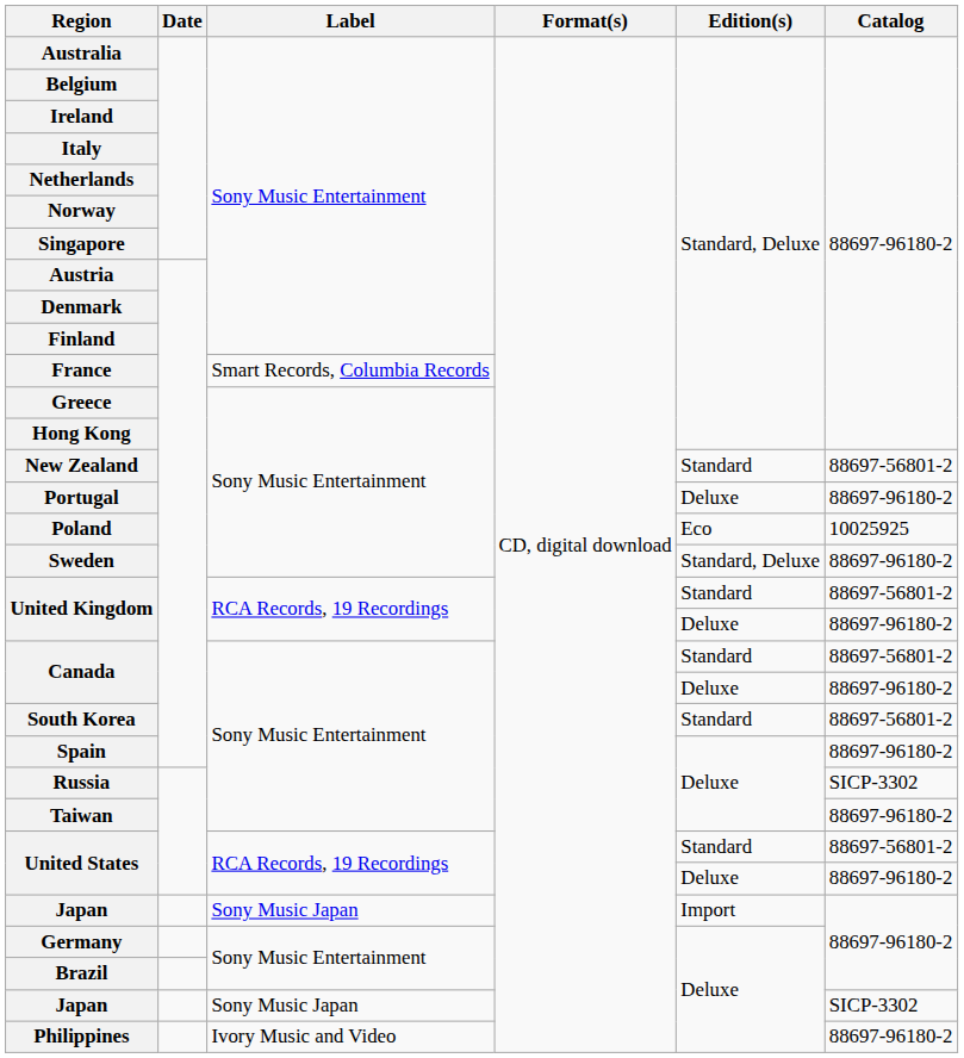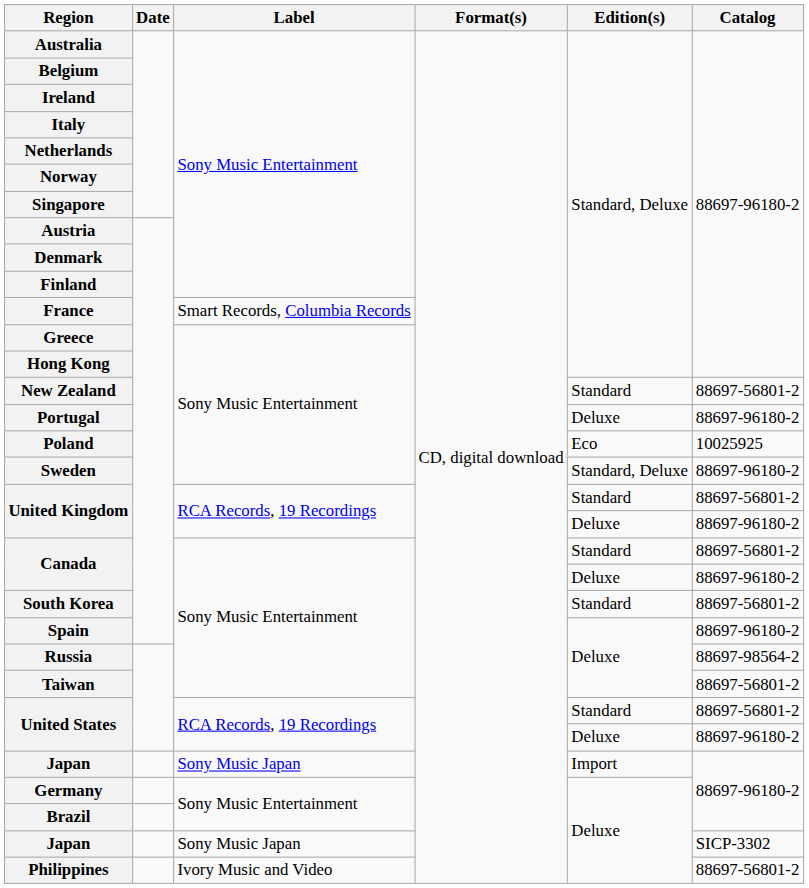Russia | Catalog: SICP-3302 -> 88697-98564-2
Taiwan | Catalog: 88697-96180-2 -> 88697-56801-2
Philippines | Catalog: 88697-96180-2 -> 88697-56801-2
